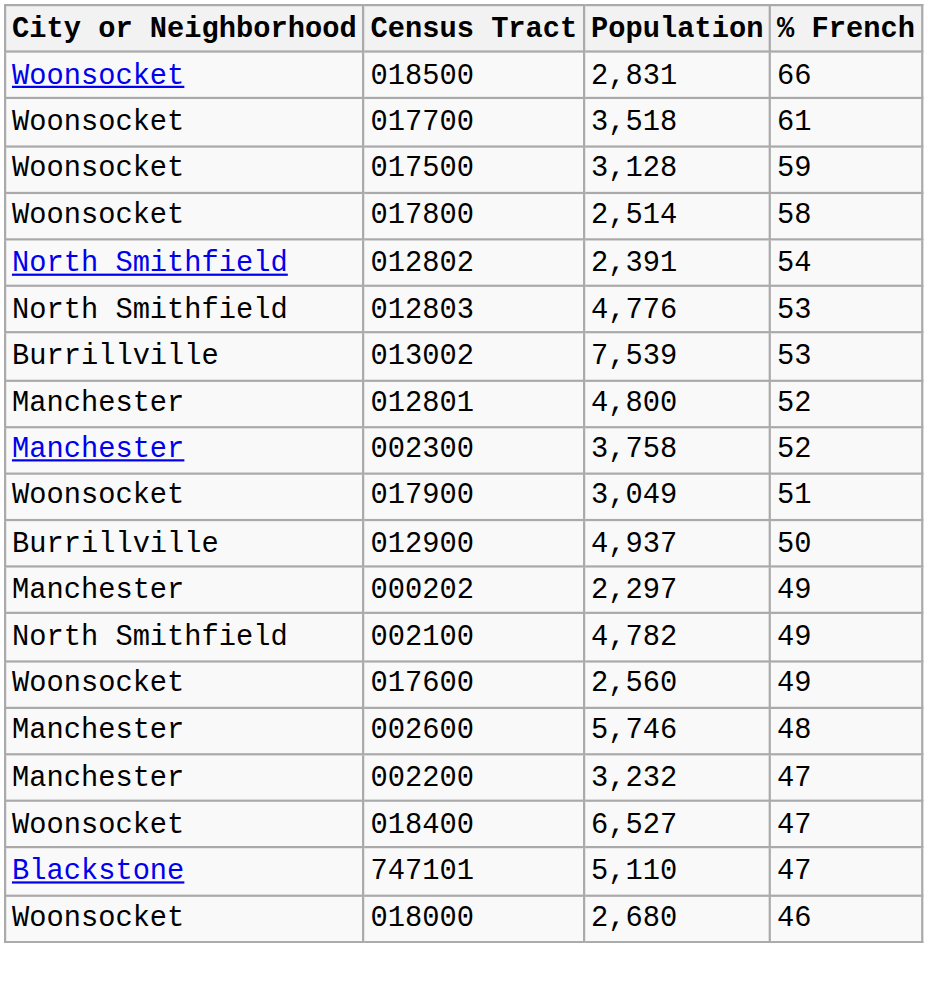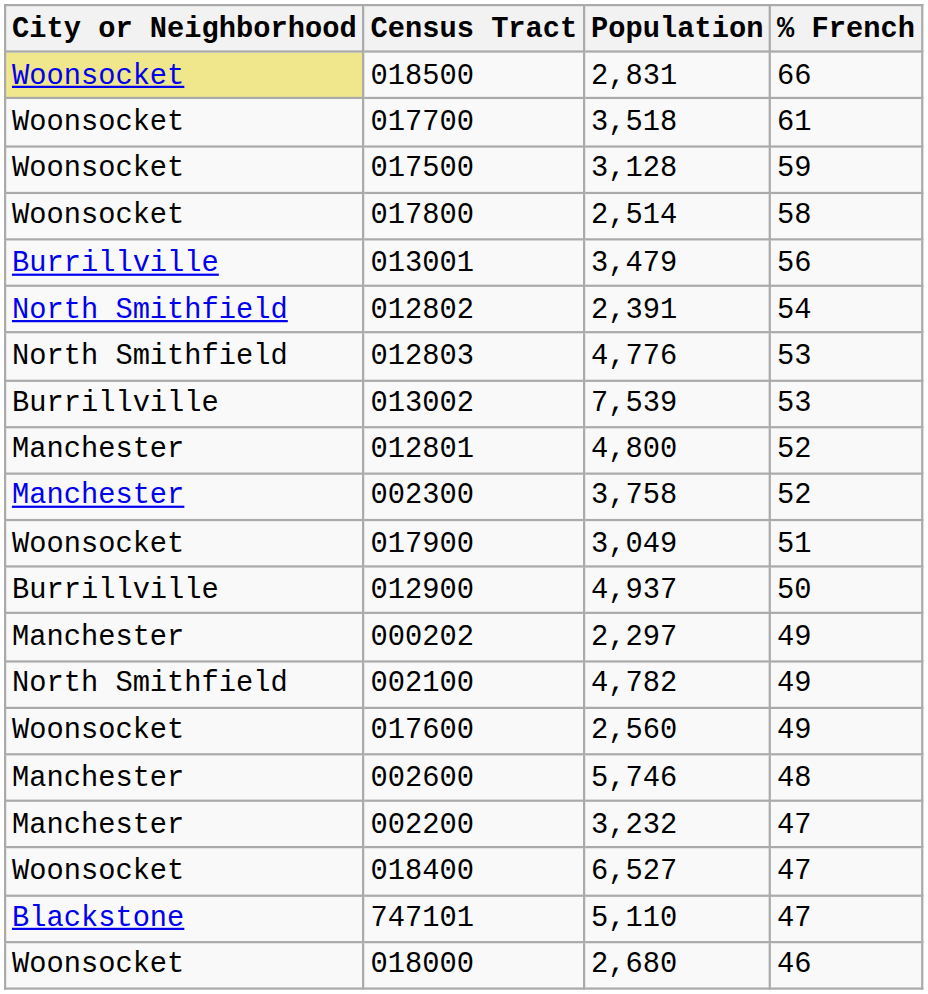018500 | City or Neighborhood: no background -> khaki background
+ row: Burrillville | 013001 | 3,479 | 56
